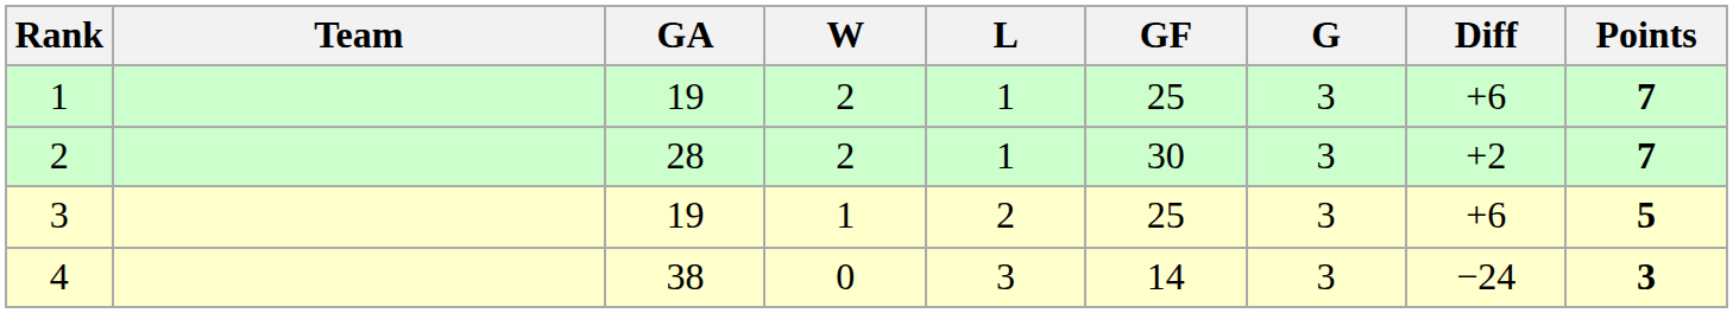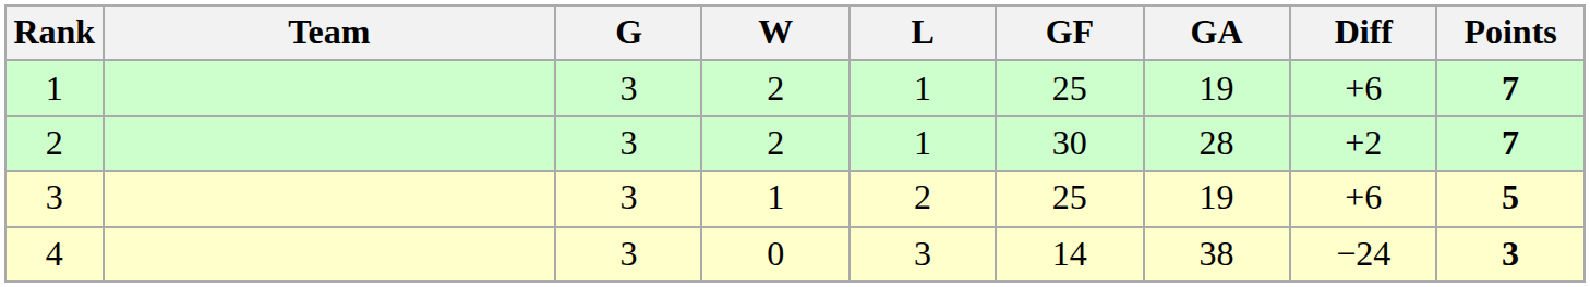columns swapped: G <-> GA
